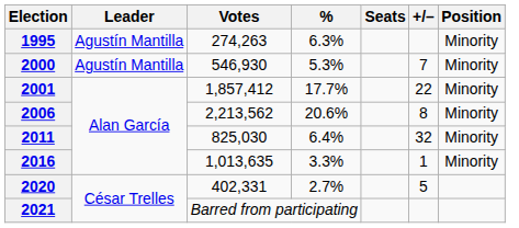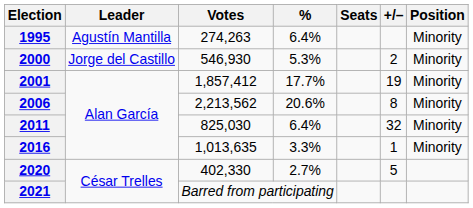1995 | %: 6.3% -> 6.4%
2000 | Leader: Agustín Mantilla -> Jorge del Castillo
2000 | +/–: 7 -> 2
2001 | +/–: 22 -> 19
2020 | Votes: 402,331 -> 402,330
